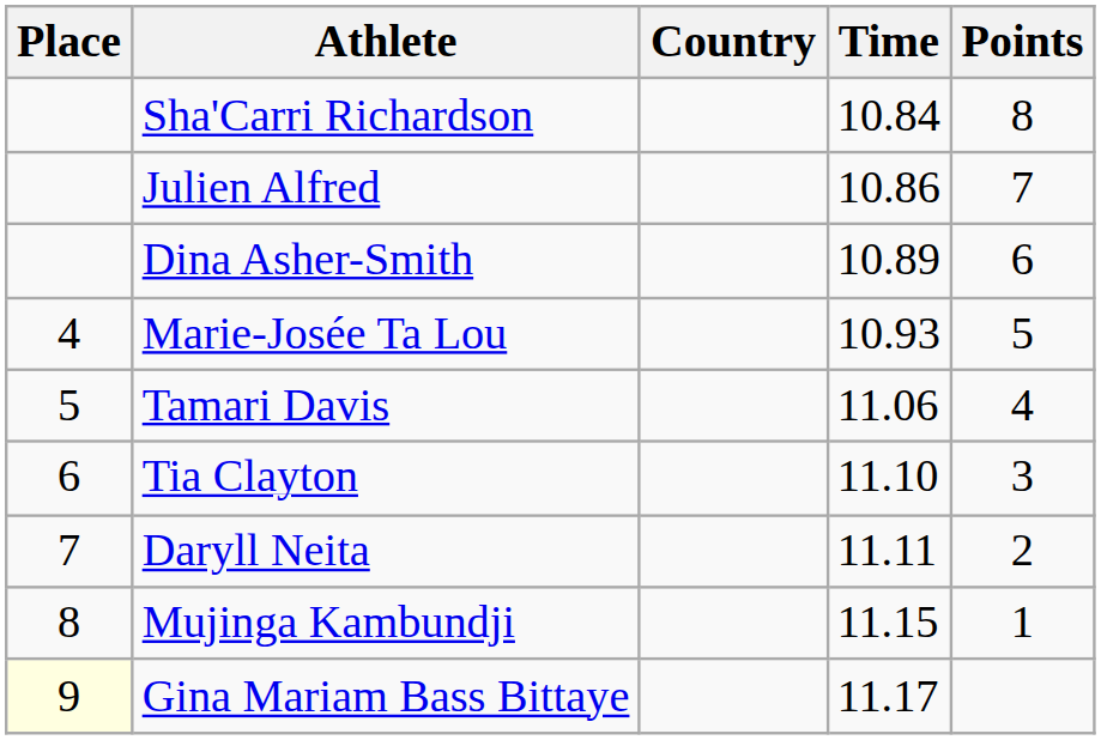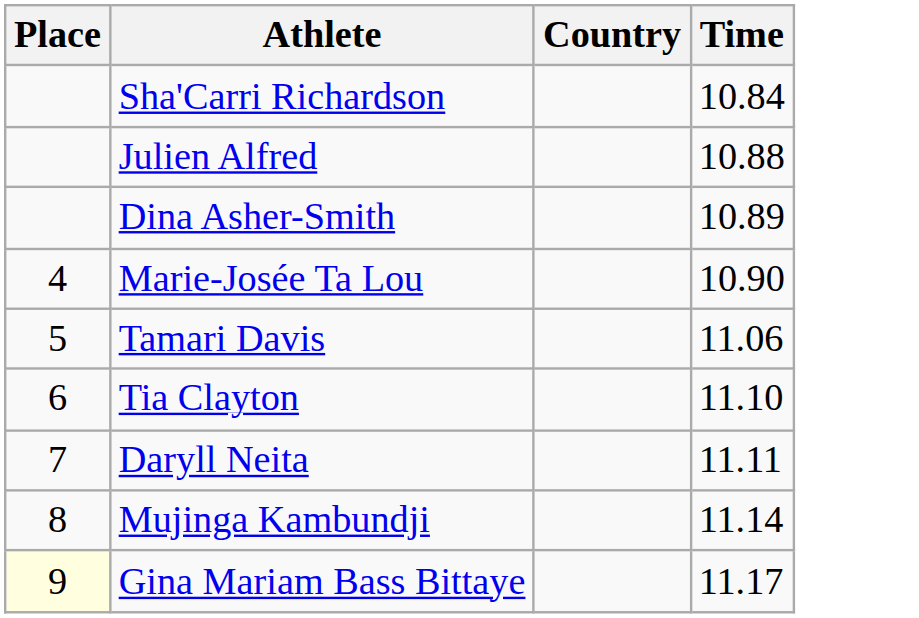- column: Points | 8 | 7 | 6 | 5 | 4 | 3 | 2 | 1
Julien Alfred | Time: 10.86 -> 10.88
Marie-Josée Ta Lou | Time: 10.93 -> 10.90
Mujinga Kambundji | Time: 11.15 -> 11.14
